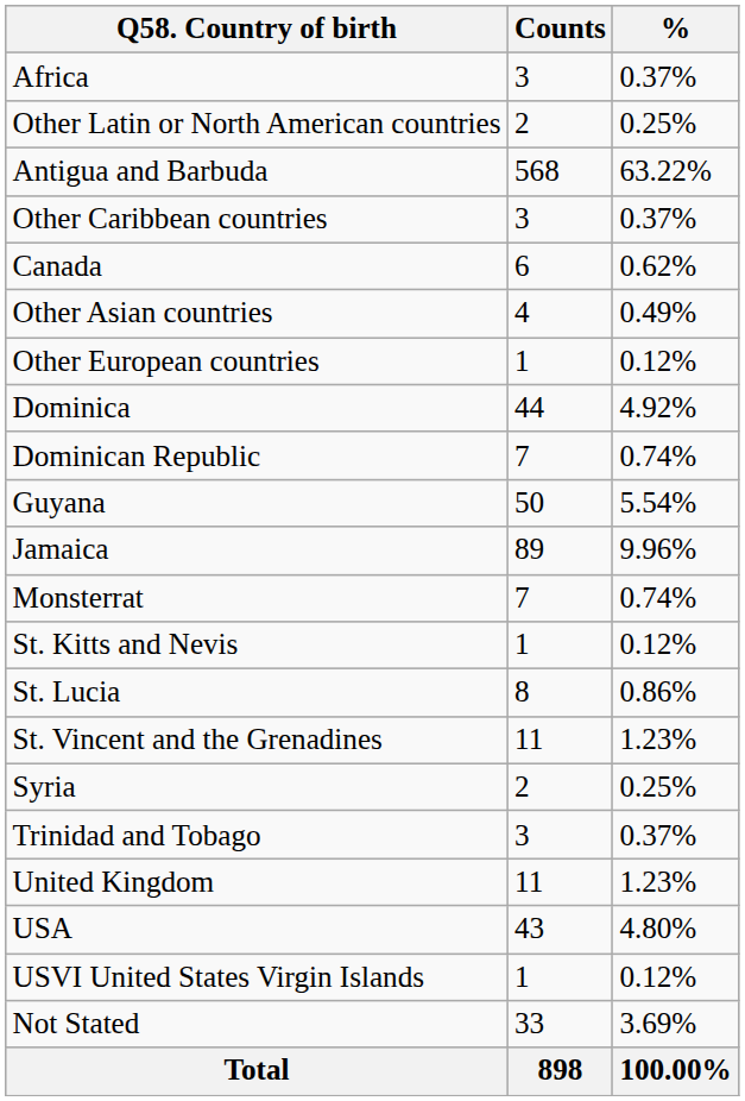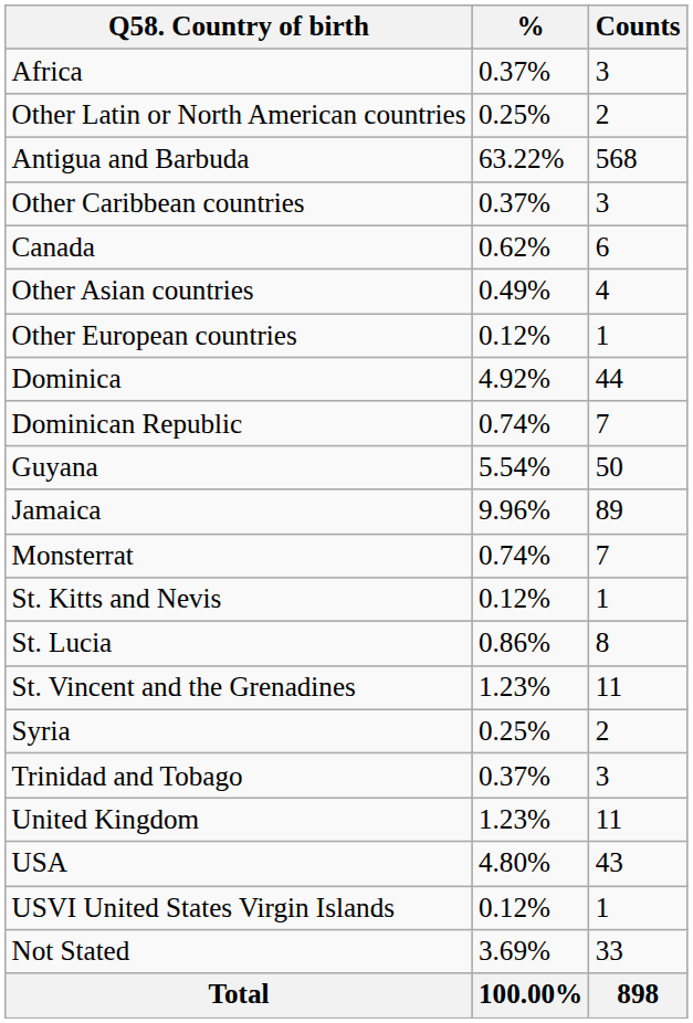columns swapped: Counts <-> %
